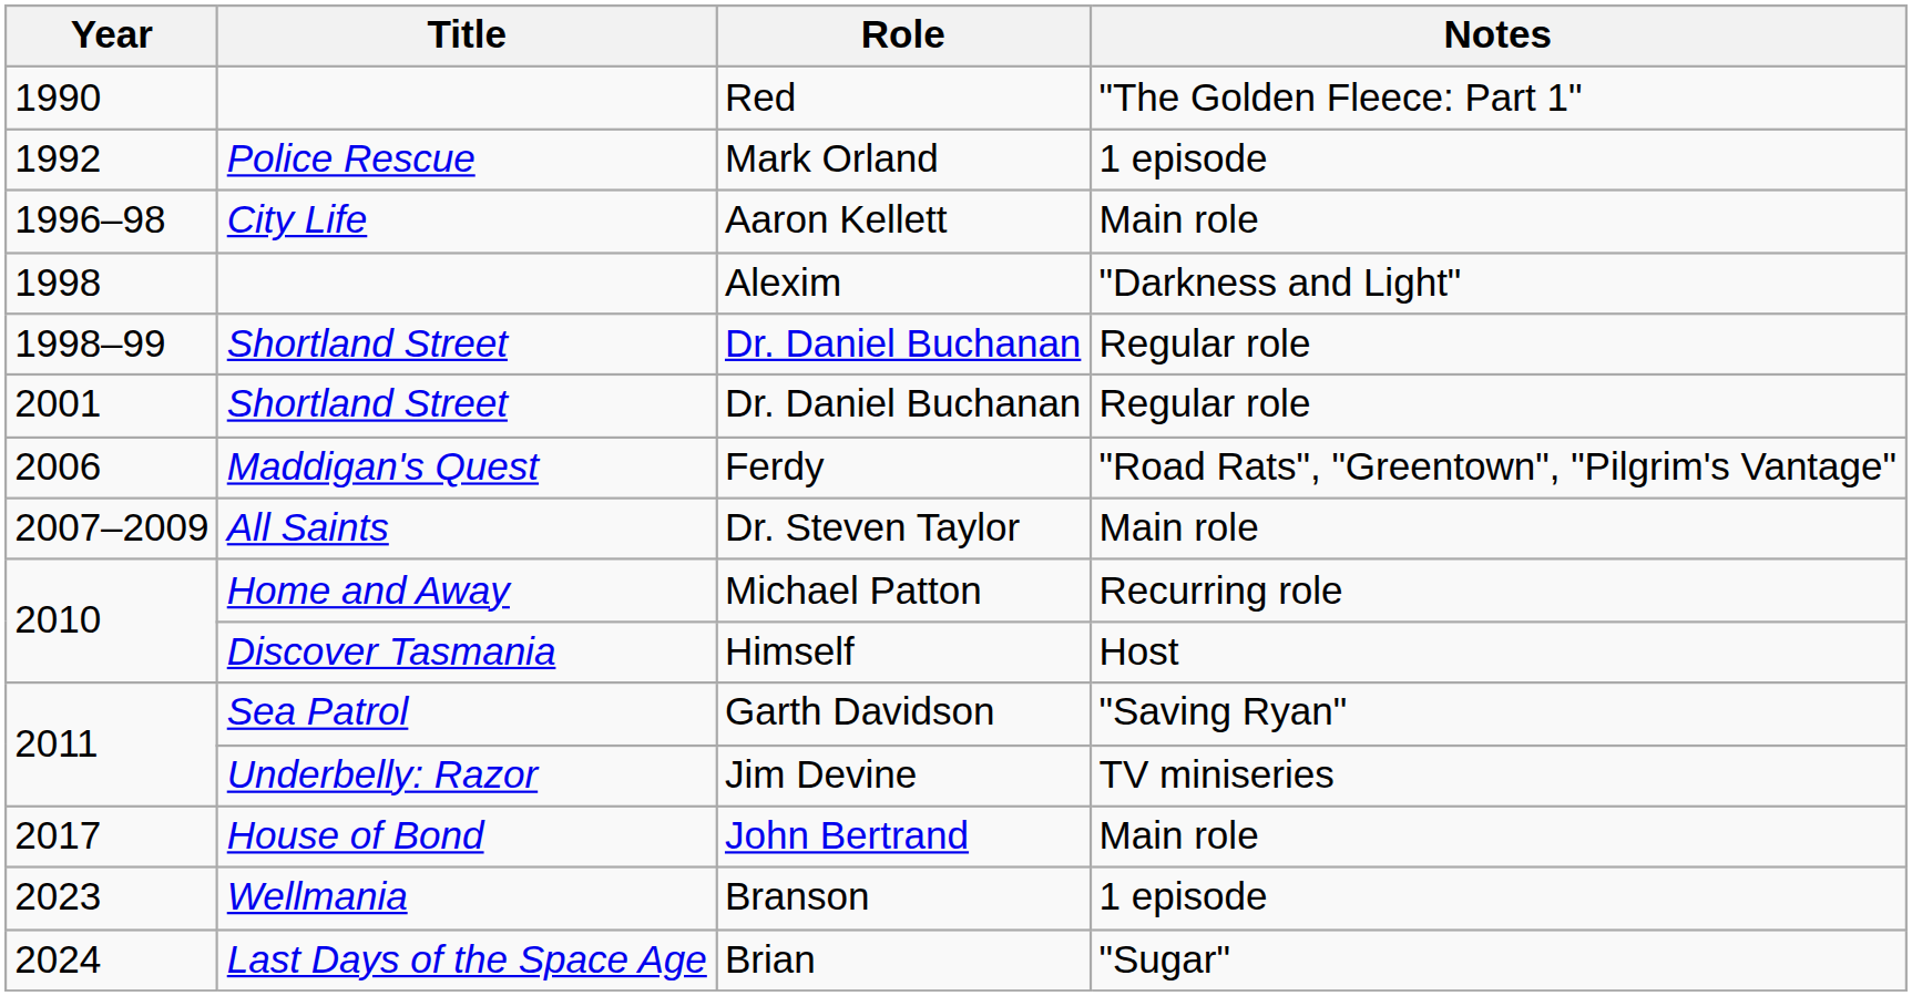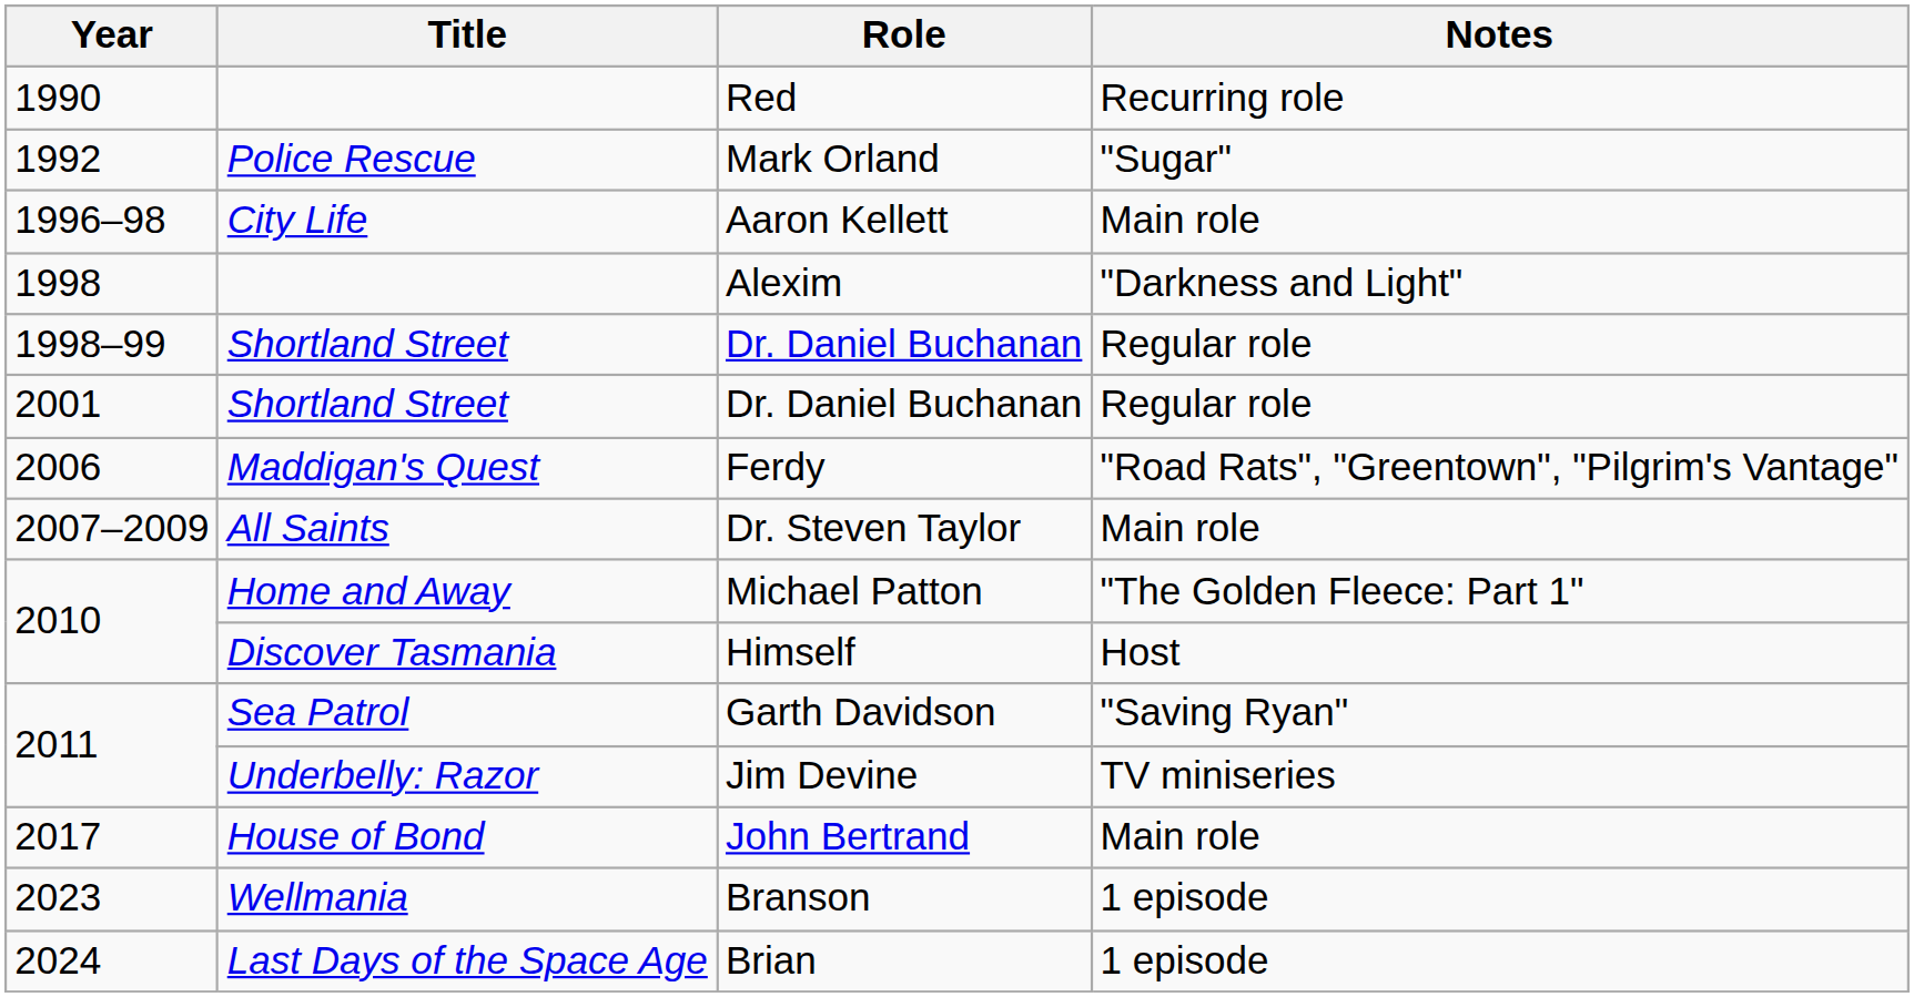Red | Notes: "The Golden Fleece: Part 1" -> Recurring role
Mark Orland | Notes: 1 episode -> "Sugar"
Michael Patton | Notes: Recurring role -> "The Golden Fleece: Part 1"
Brian | Notes: "Sugar" -> 1 episode
